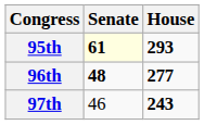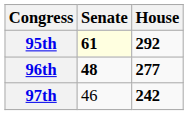95th | House: 293 -> 292
97th | House: 243 -> 242
